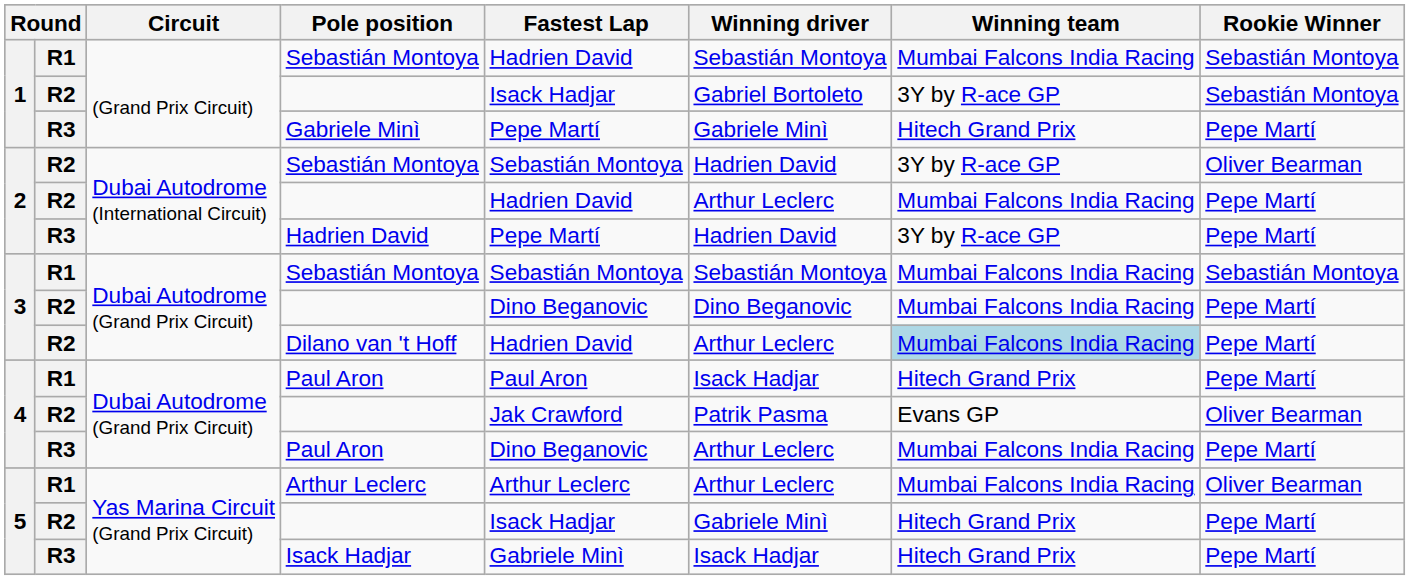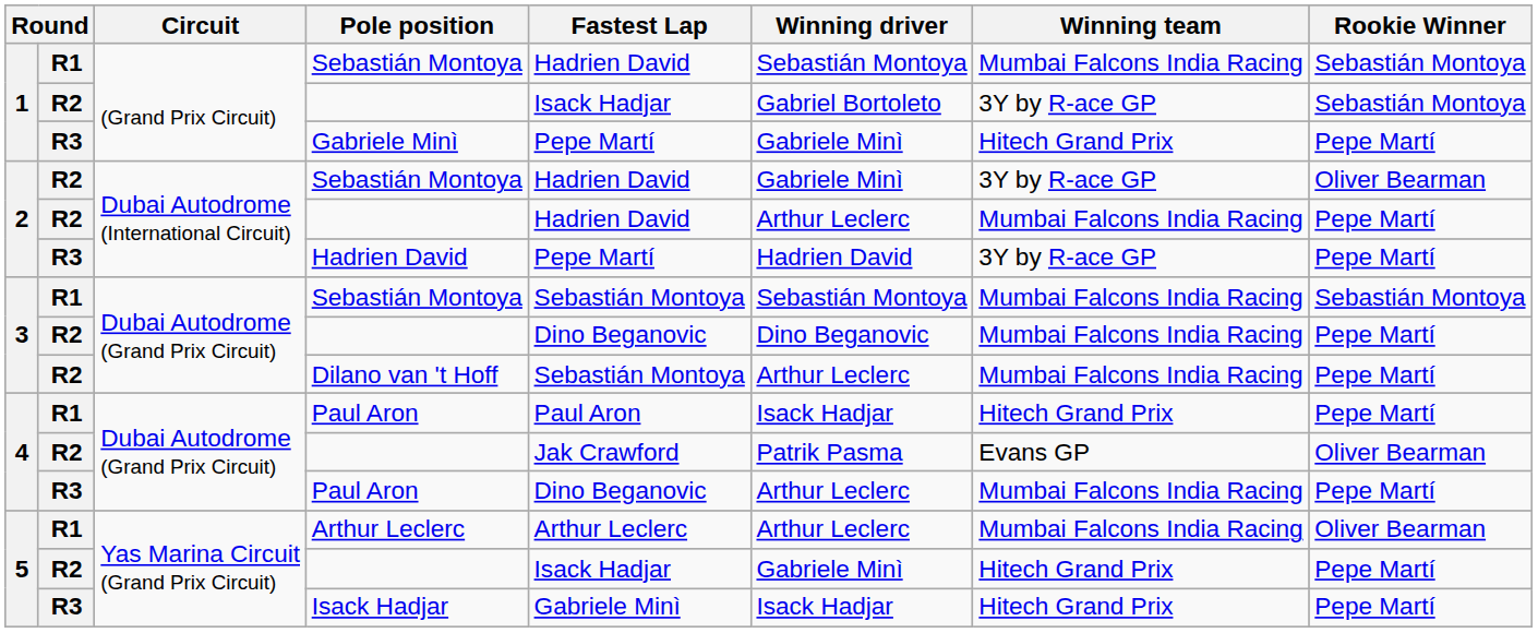2 / Sebastián Montoya | Fastest Lap: Sebastián Montoya -> Hadrien David
2 / Sebastián Montoya | Winning driver: Hadrien David -> Gabriele Minì
Dilano van 't Hoff | Fastest Lap: Hadrien David -> Sebastián Montoya
Dilano van 't Hoff | Winning team: lightblue background -> no background
